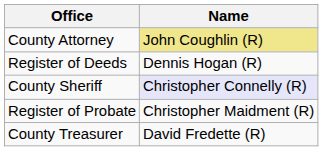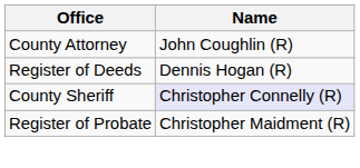County Attorney | Name: khaki background -> no background
- row: County Treasurer | David Fredette (R)
